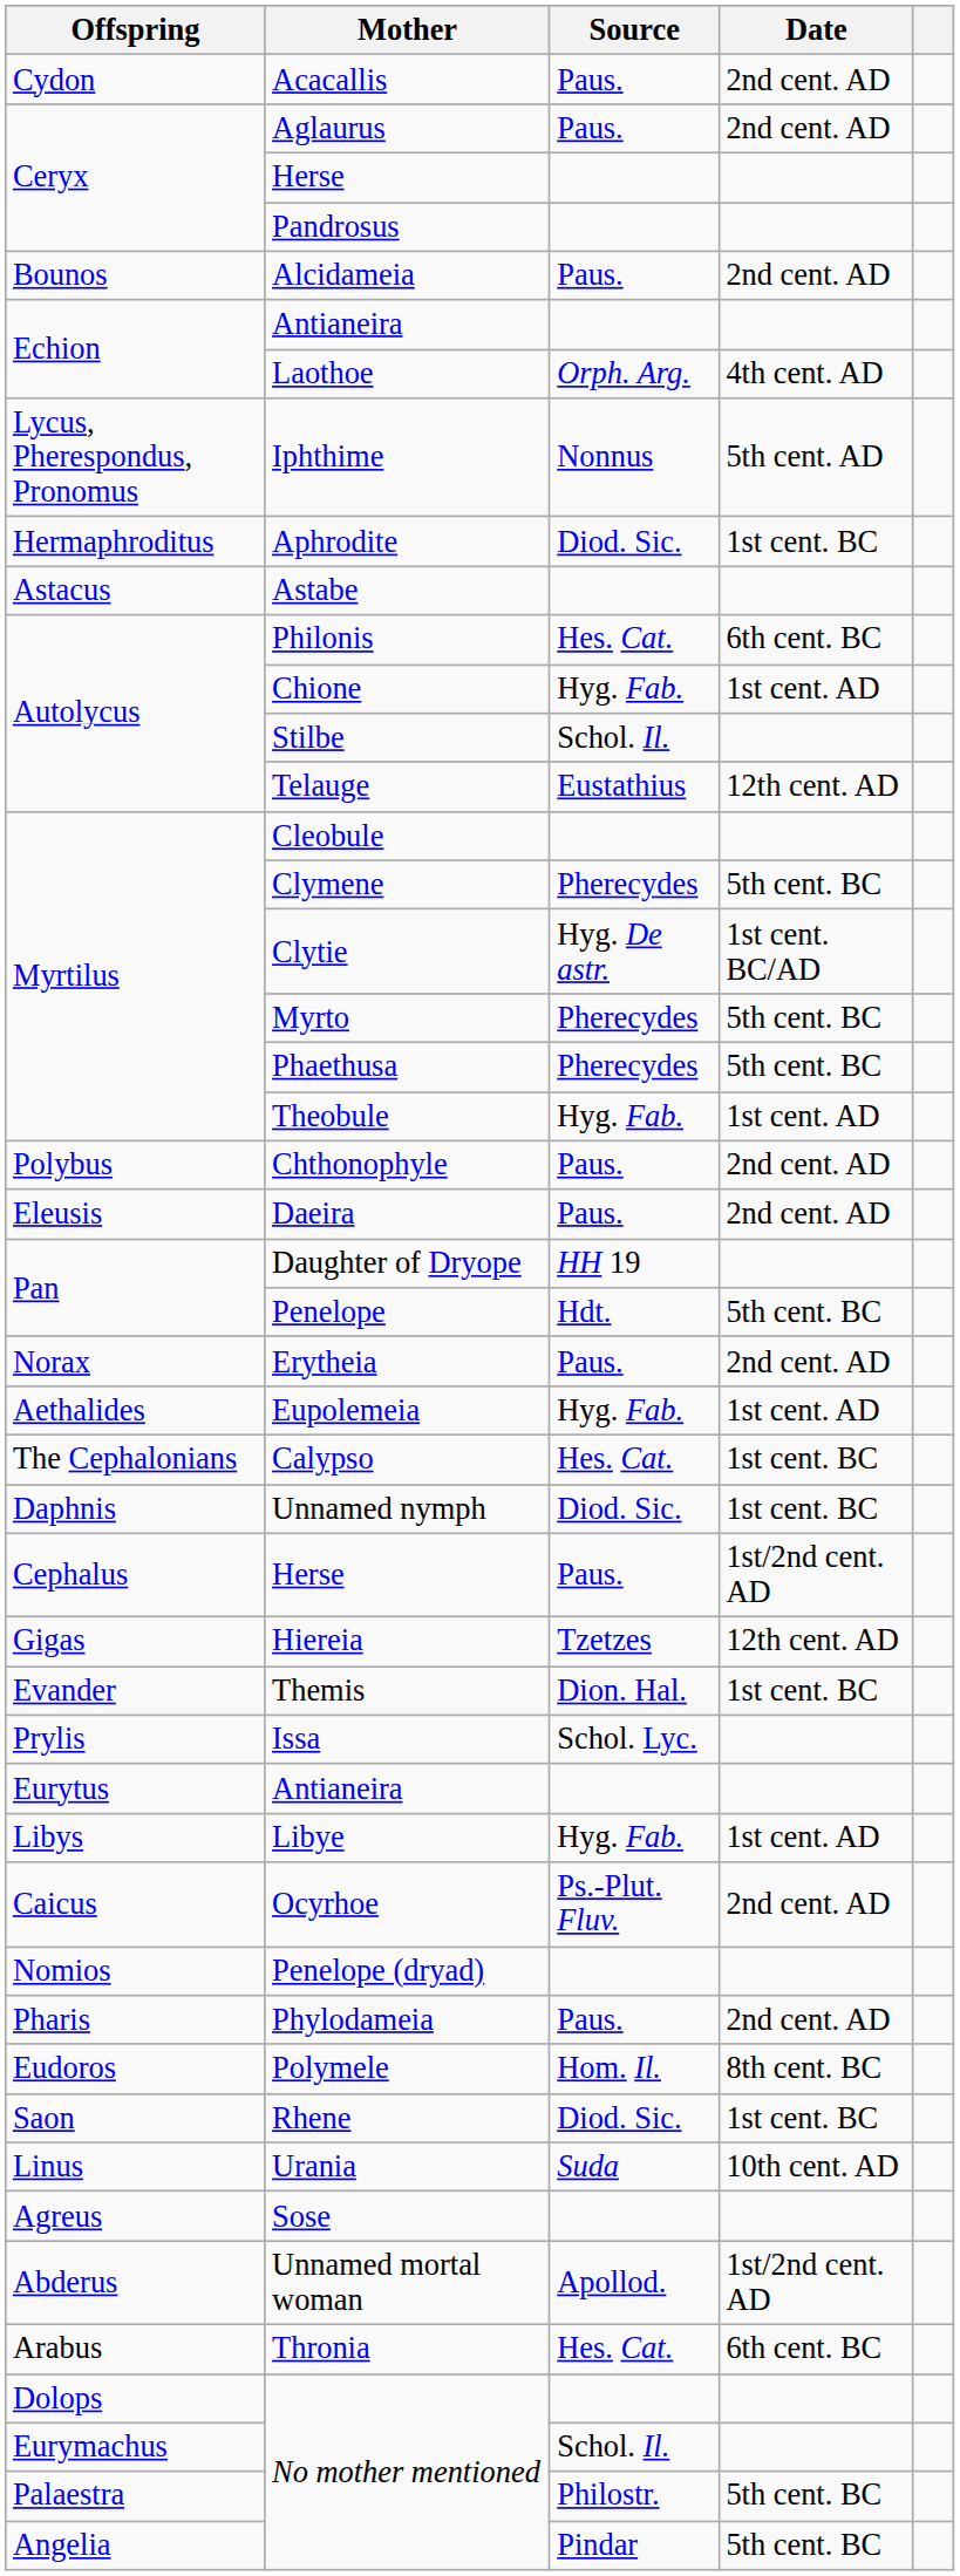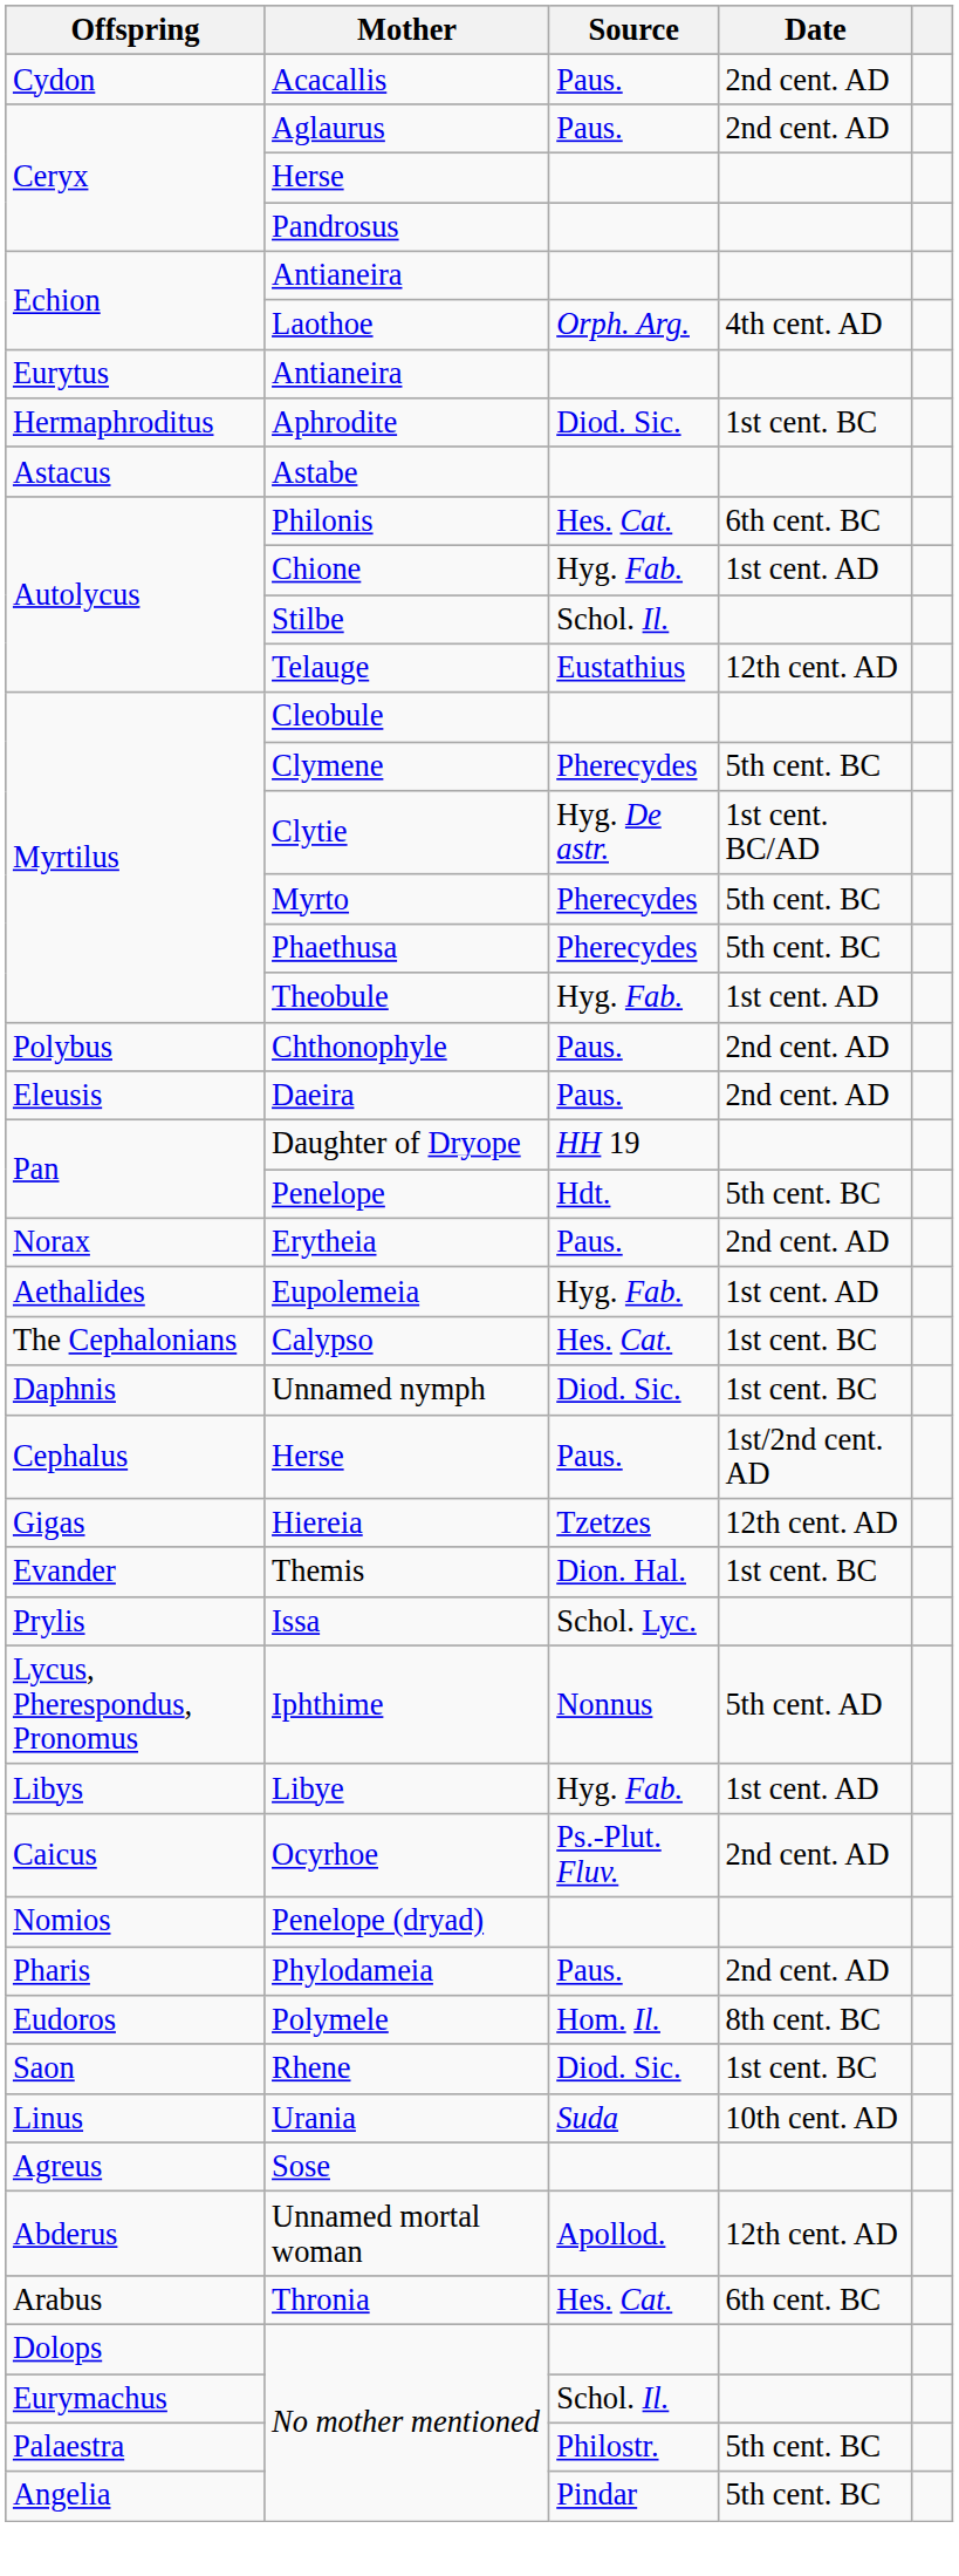- row: Bounos | Alcidameia | Paus. | 2nd cent. AD
rows swapped: Eurytus / Antianeira <-> Iphthime
Unnamed mortal woman | Date: 1st/2nd cent. AD -> 12th cent. AD
